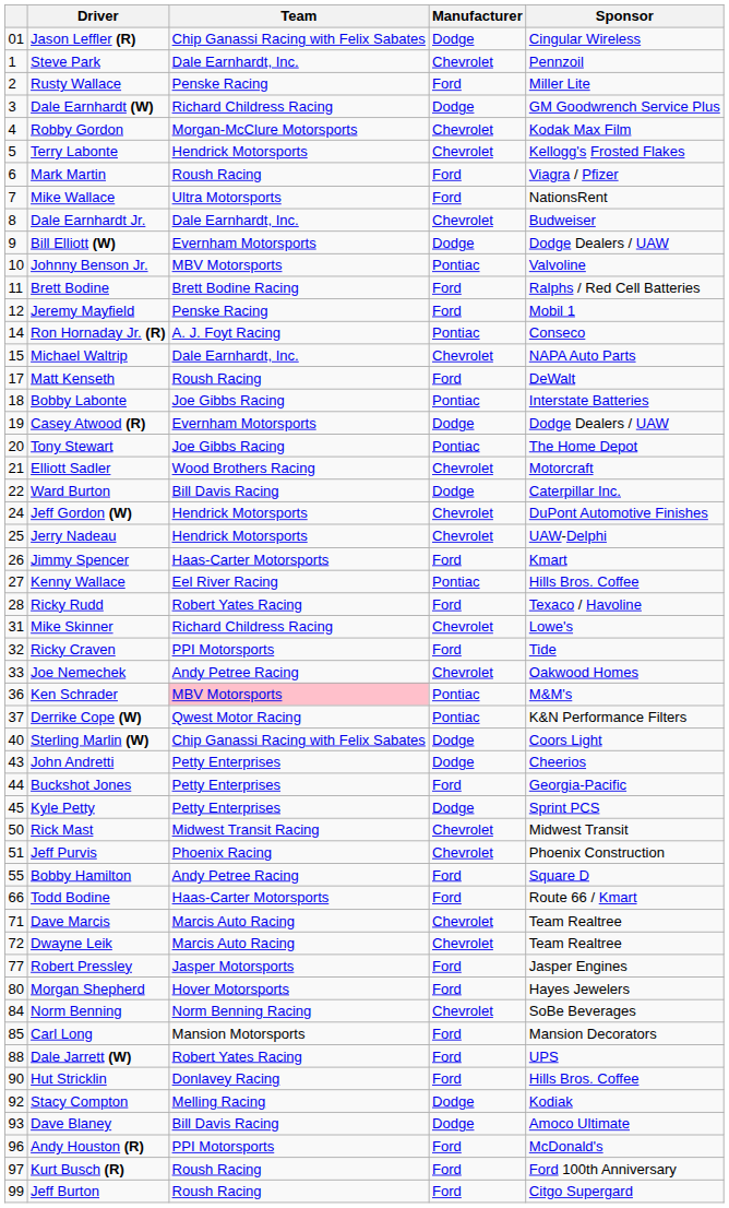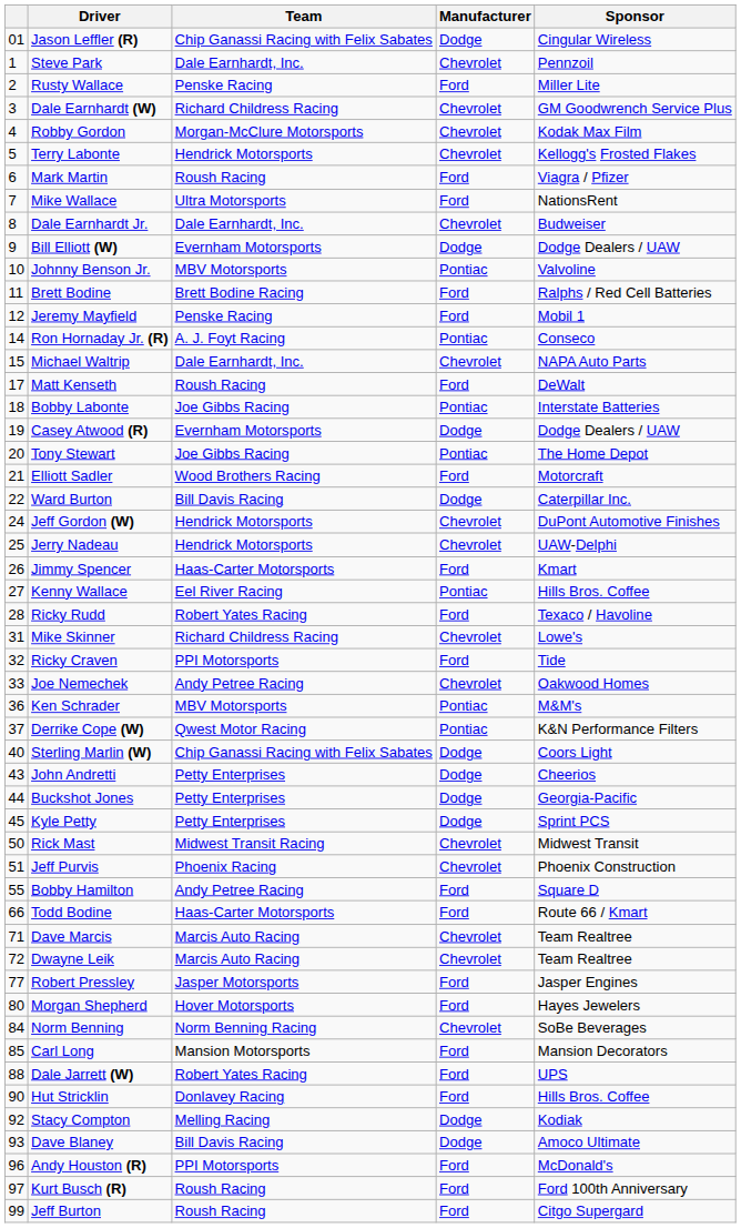Dale Earnhardt (W) | Manufacturer: Dodge -> Chevrolet
Elliott Sadler | Manufacturer: Chevrolet -> Ford
Ken Schrader | Team: pink background -> no background
Buckshot Jones | Manufacturer: Ford -> Dodge
